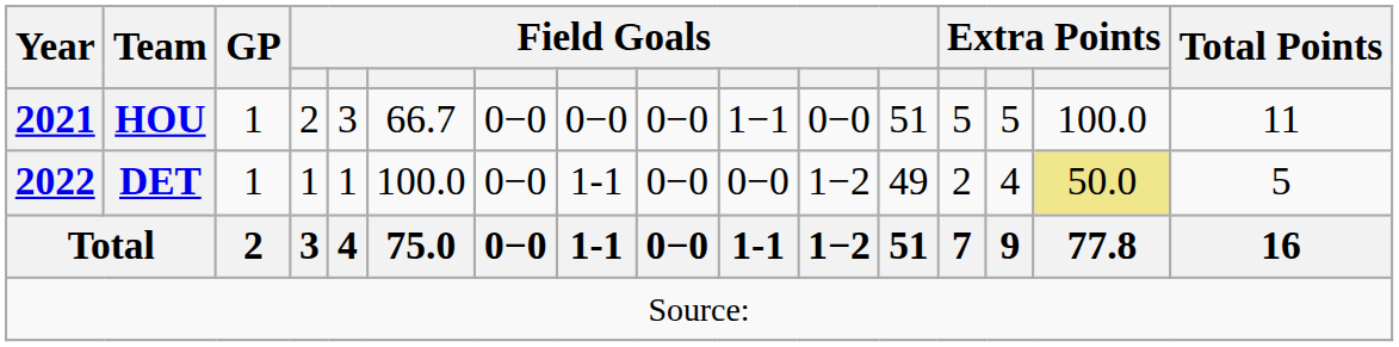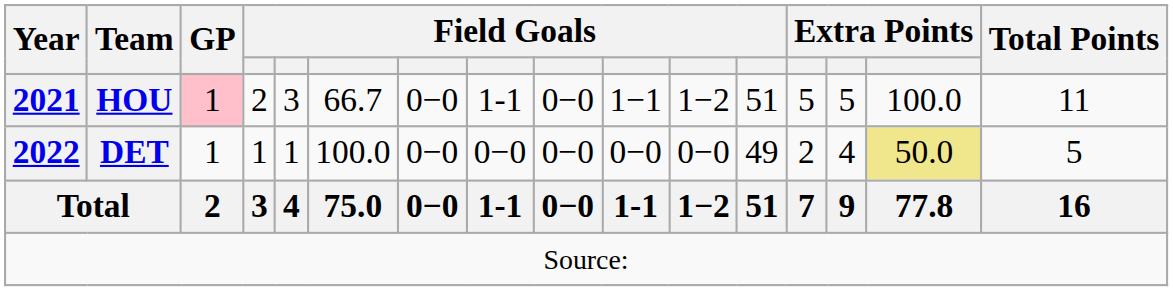HOU | GP: no background -> pink background
HOU | column 8: 0−0 -> 1-1
HOU | column 11: 0−0 -> 1−2
DET | column 8: 1-1 -> 0−0
DET | column 11: 1−2 -> 0−0
